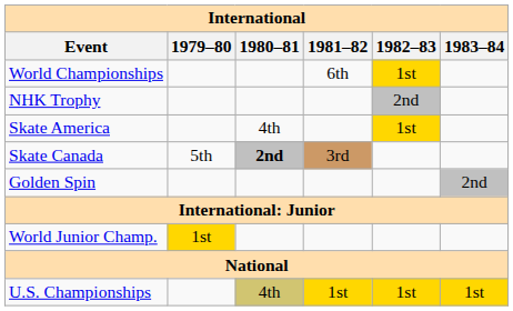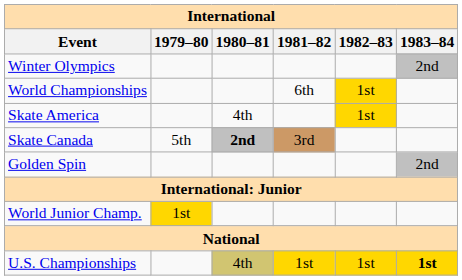+ row: Winter Olympics | 2nd
- row: NHK Trophy | 2nd
U.S. Championships | 1983–84: normal -> bold
